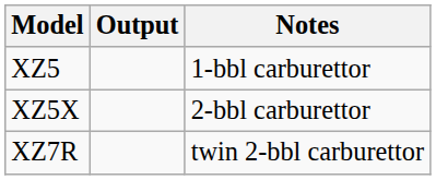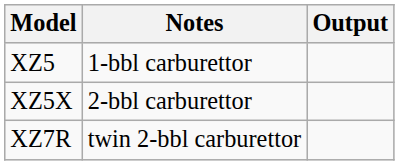columns swapped: Output <-> Notes
